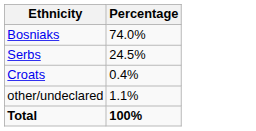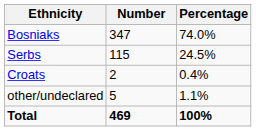+ column: Number | 347 | 115 | 2 | 5 | 469
